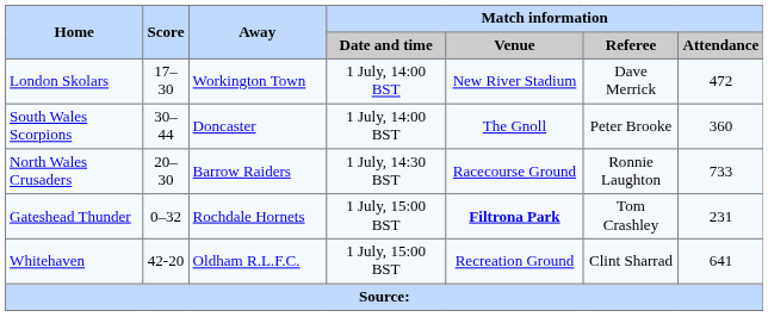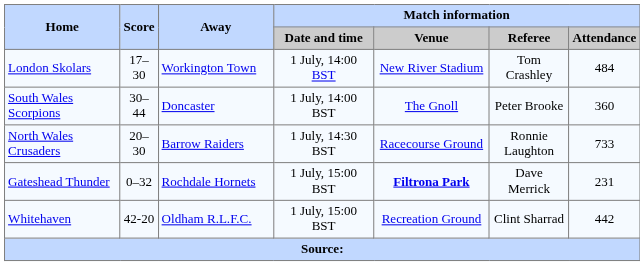London Skolars | Match information / Referee: Dave Merrick -> Tom Crashley
London Skolars | Match information / Attendance: 472 -> 484
Gateshead Thunder | Match information / Referee: Tom Crashley -> Dave Merrick
Whitehaven | Match information / Attendance: 641 -> 442
